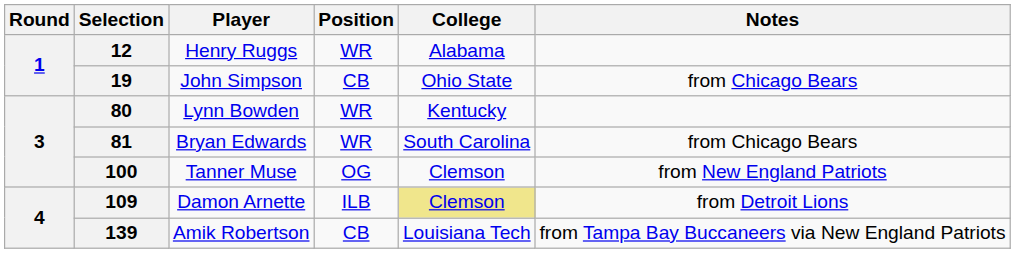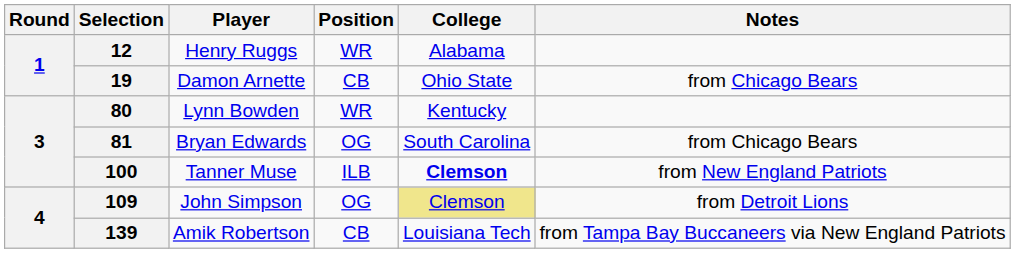19 | Player: John Simpson -> Damon Arnette
81 | Position: WR -> OG
100 | Position: OG -> ILB
100 | College: normal -> bold
109 | Player: Damon Arnette -> John Simpson
109 | Position: ILB -> OG
